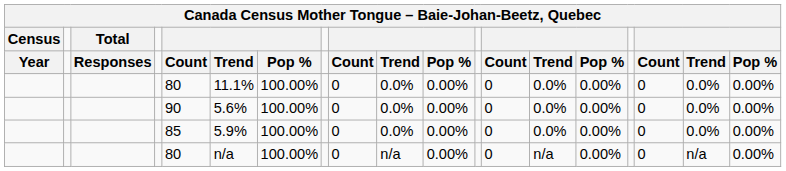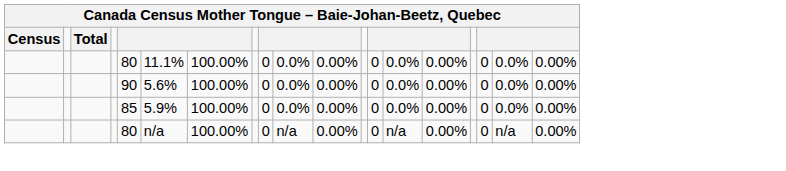- row: Year | Responses | Count | Trend | Pop % | Count | Trend | Pop % | Count | Trend | Pop % | Count | Trend | Pop %
